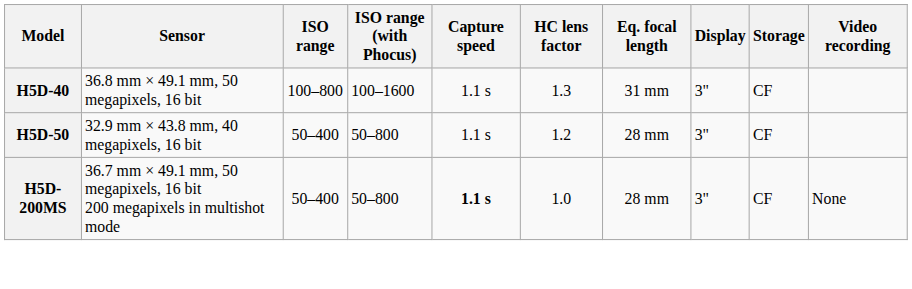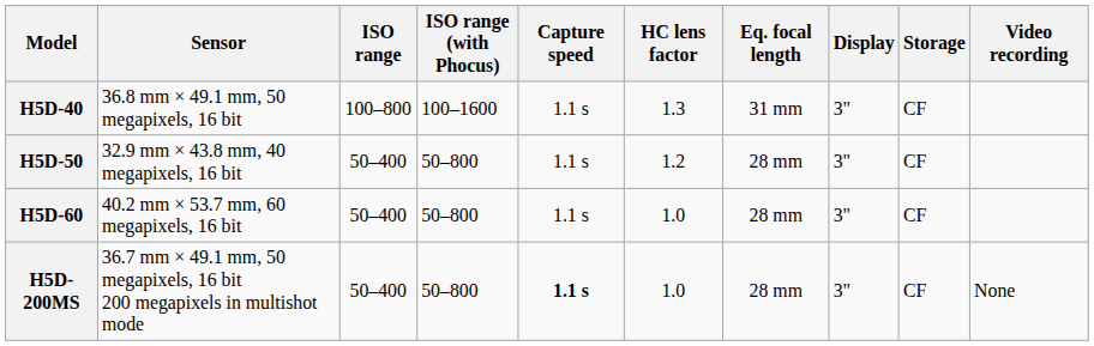+ row: H5D-60 | 40.2 mm × 53.7 mm, 60 megapixels, 16 bit | 50–400 | 50–800 | 1.1 s | 1.0 | 28 mm | 3" | CF
